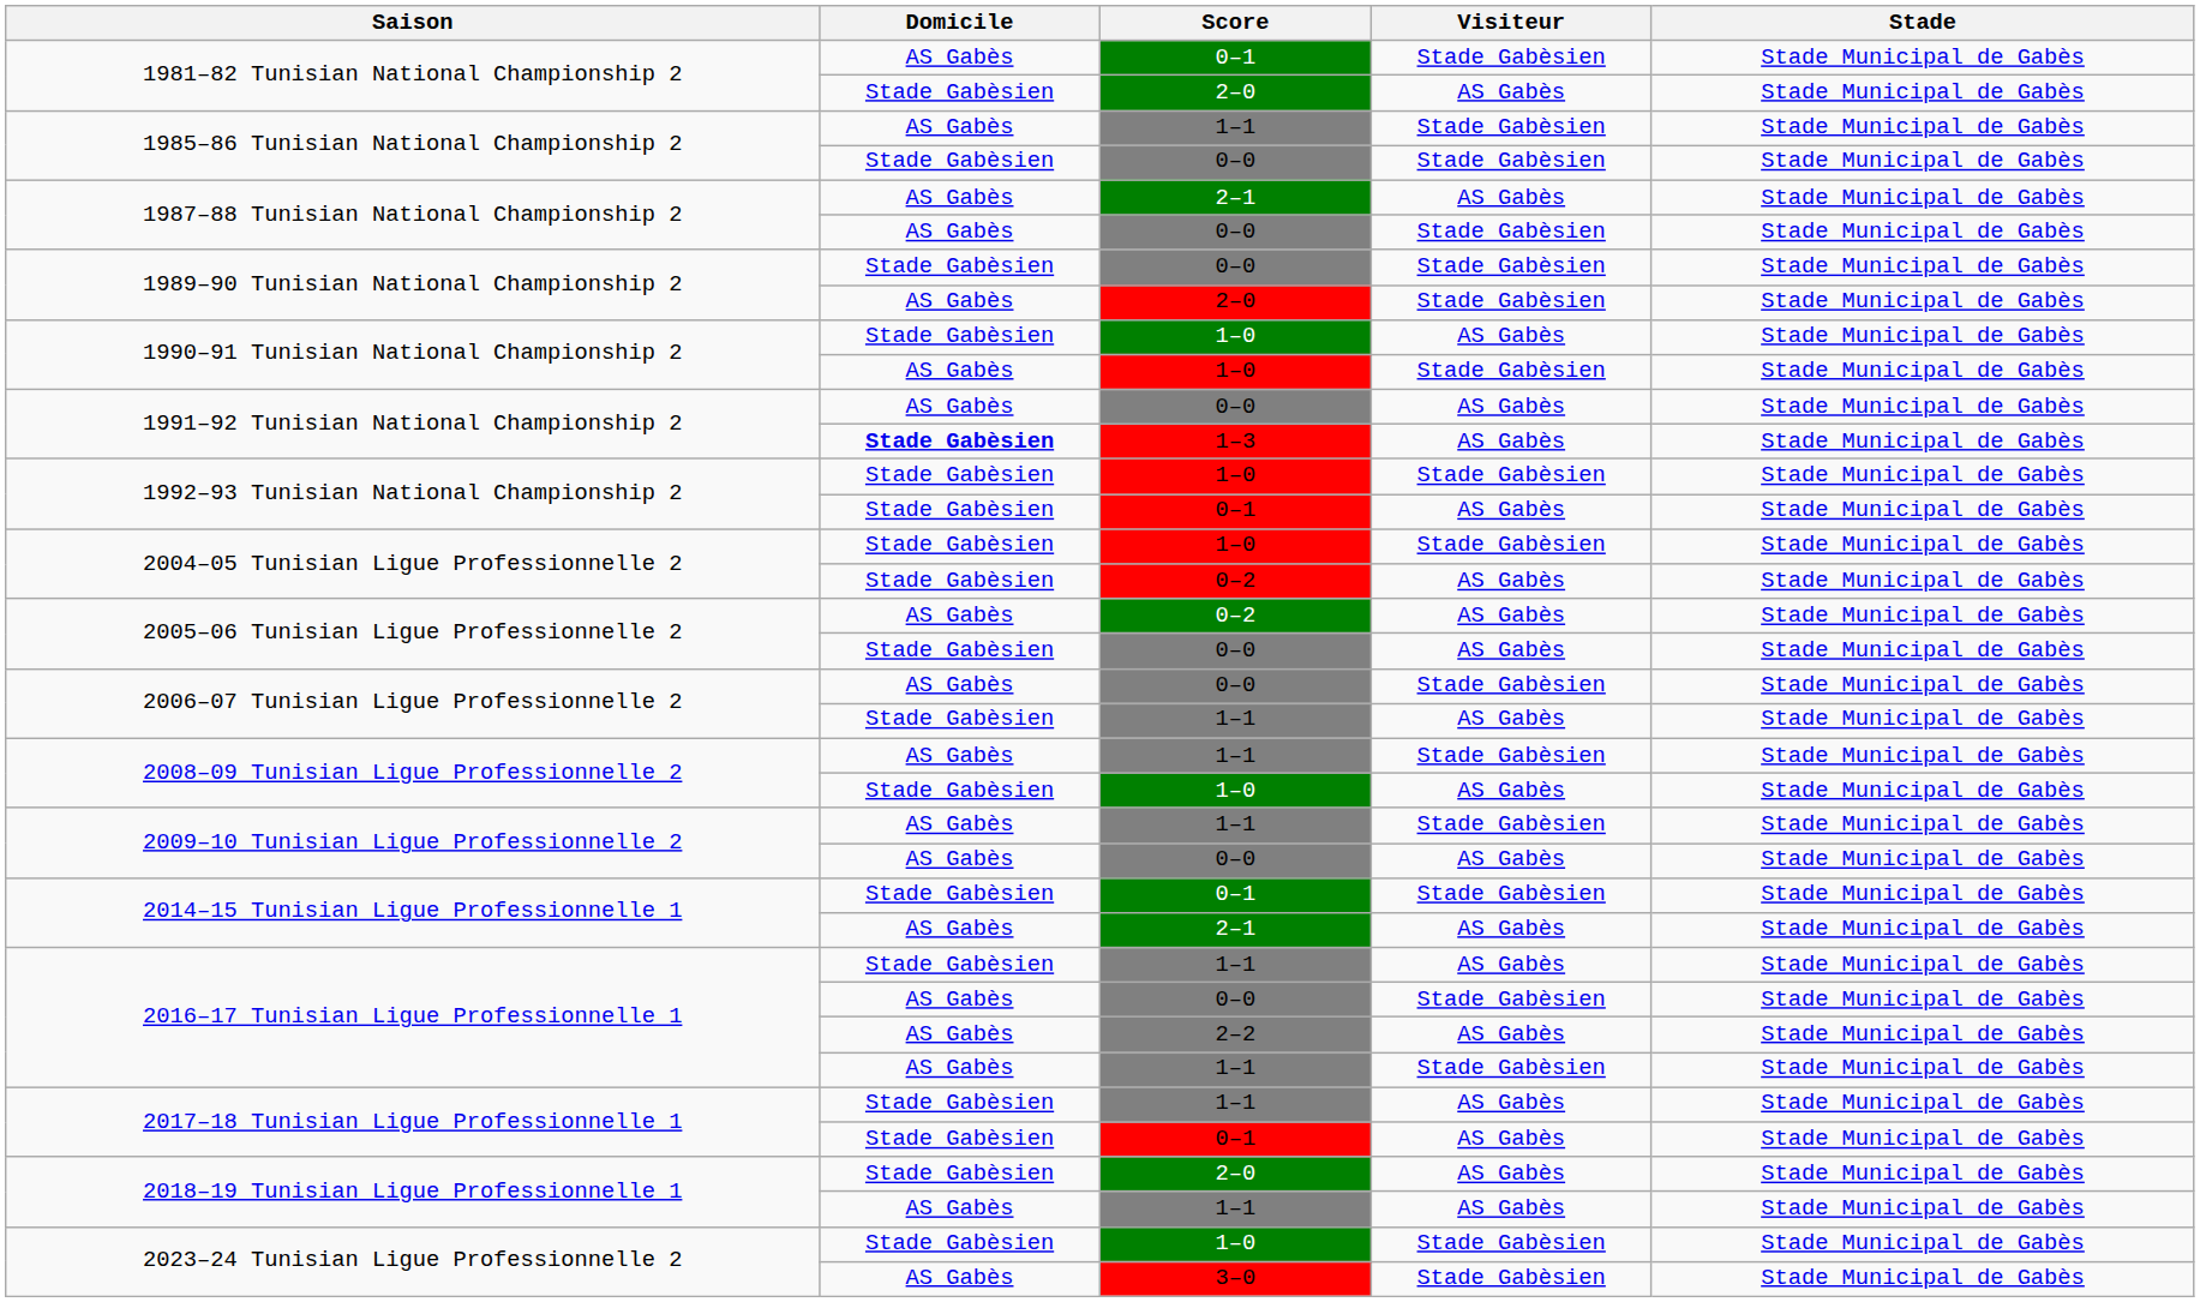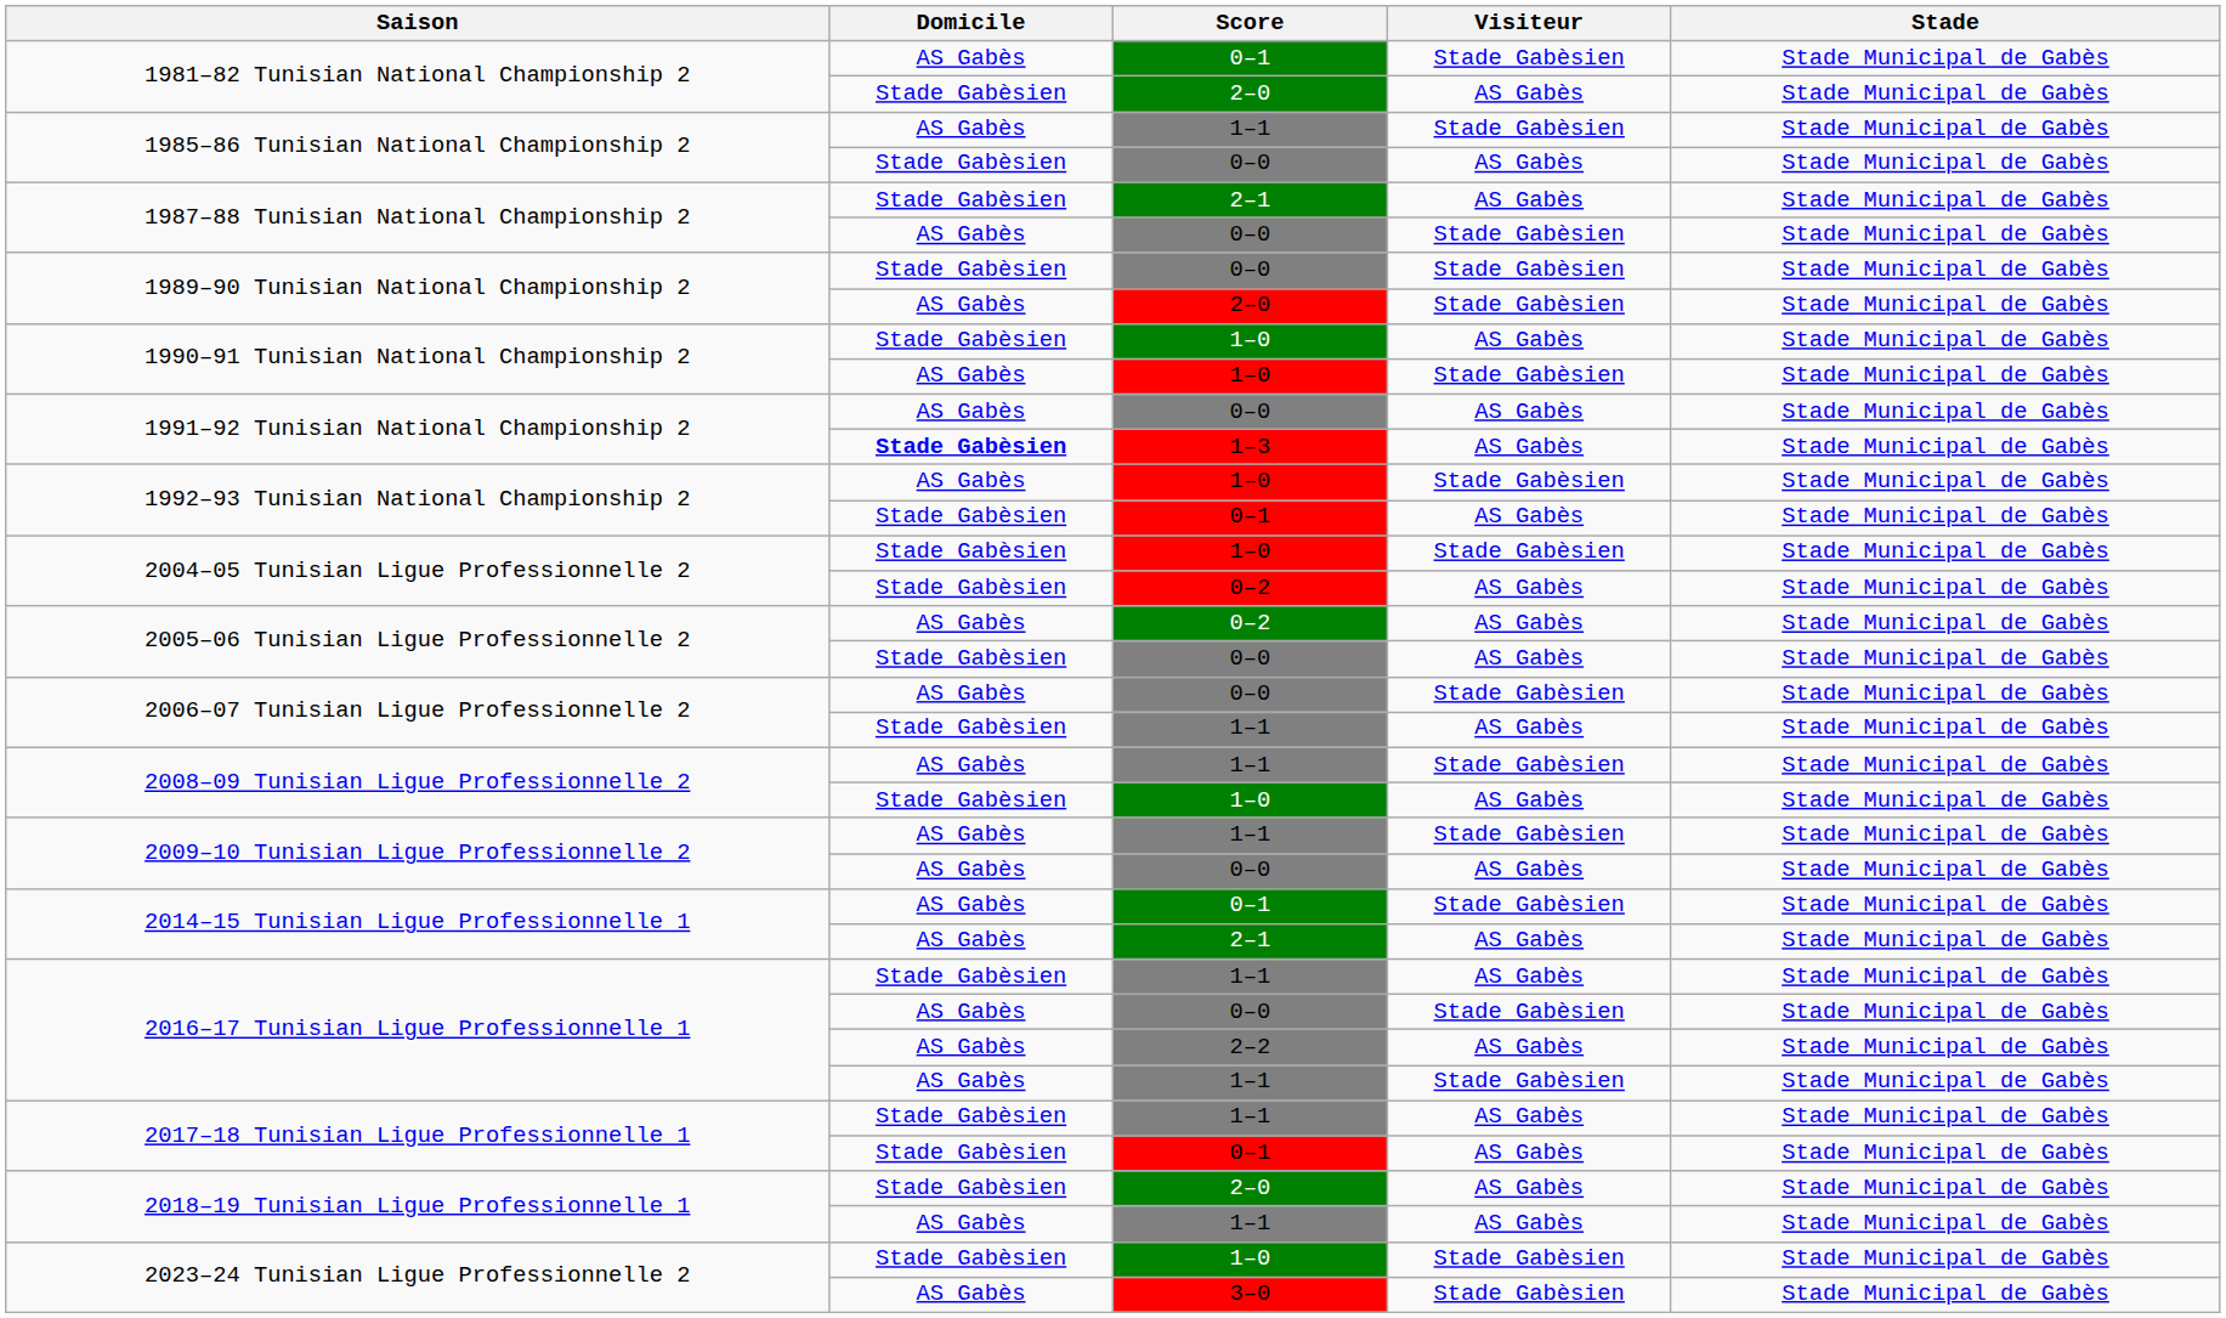1985–86 Tunisian National Championship 2 / 0–0 | Visiteur: Stade Gabèsien -> AS Gabès
1987–88 Tunisian National Championship 2 / 2–1 | Domicile: AS Gabès -> Stade Gabèsien
1992–93 Tunisian National Championship 2 / 1–0 | Domicile: Stade Gabèsien -> AS Gabès
2014–15 Tunisian Ligue Professionnelle 1 / 0–1 | Domicile: Stade Gabèsien -> AS Gabès
